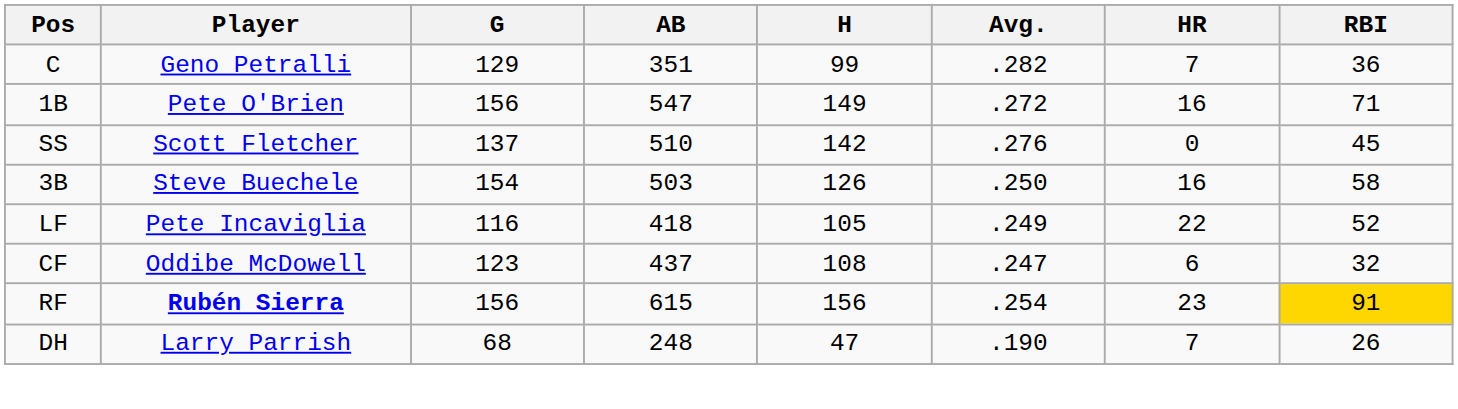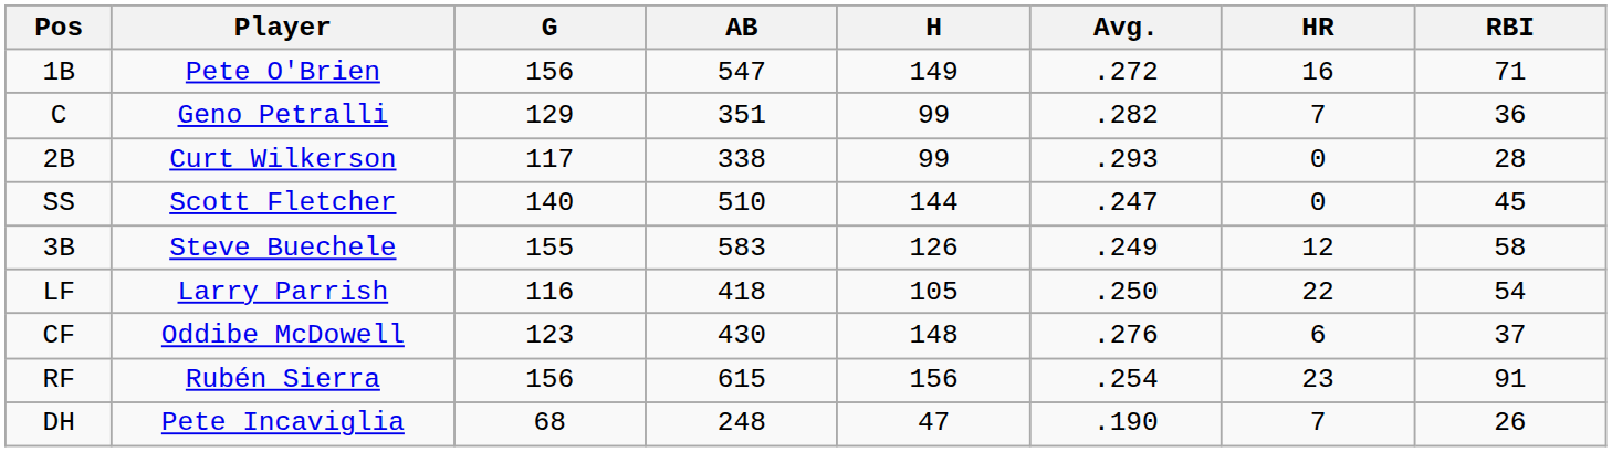rows swapped: C <-> 1B
+ row: 2B | Curt Wilkerson | 117 | 338 | 99 | .293 | 0 | 28
SS | G: 137 -> 140
SS | H: 142 -> 144
SS | Avg.: .276 -> .247
3B | G: 154 -> 155
3B | AB: 503 -> 583
3B | Avg.: .250 -> .249
3B | HR: 16 -> 12
LF | Player: Pete Incaviglia -> Larry Parrish
LF | Avg.: .249 -> .250
LF | RBI: 52 -> 54
CF | AB: 437 -> 430
CF | H: 108 -> 148
CF | Avg.: .247 -> .276
CF | RBI: 32 -> 37
RF | Player: bold -> normal
RF | RBI: gold background -> no background
DH | Player: Larry Parrish -> Pete Incaviglia
